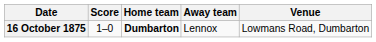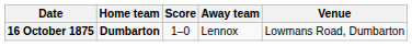columns swapped: Home team <-> Score
